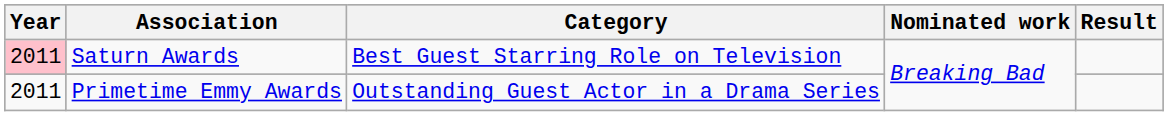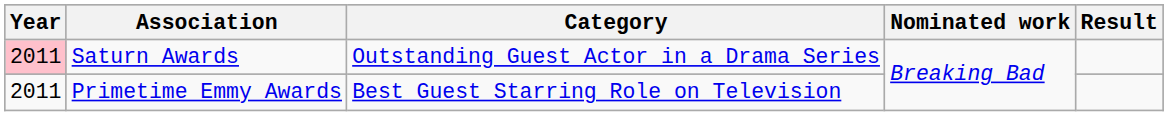Saturn Awards | Category: Best Guest Starring Role on Television -> Outstanding Guest Actor in a Drama Series
Primetime Emmy Awards | Category: Outstanding Guest Actor in a Drama Series -> Best Guest Starring Role on Television
